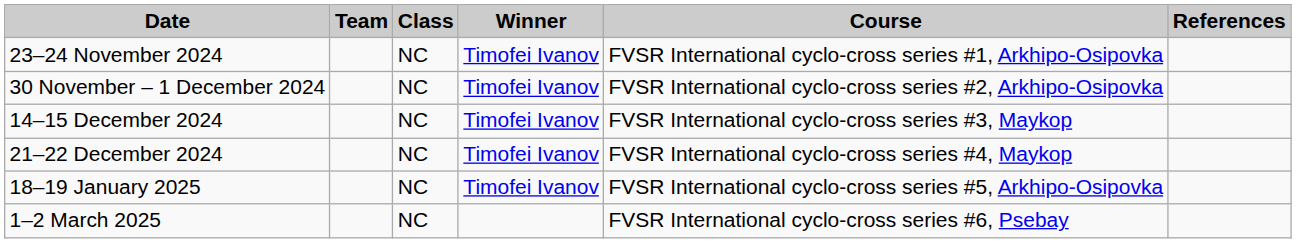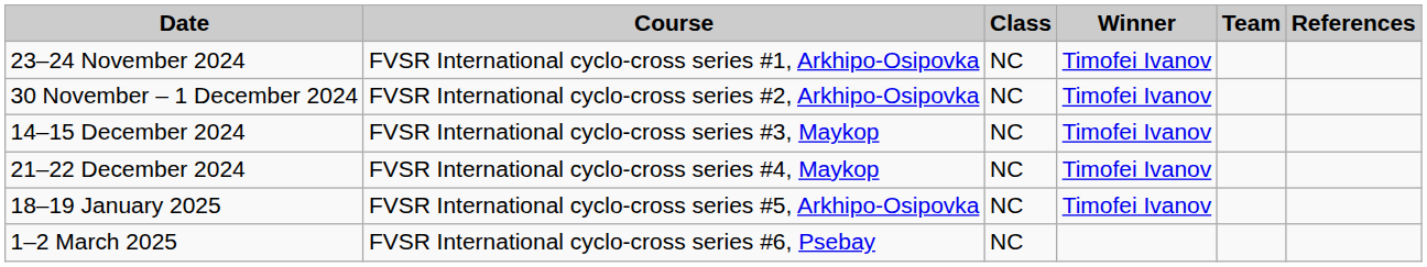columns swapped: Course <-> Team
